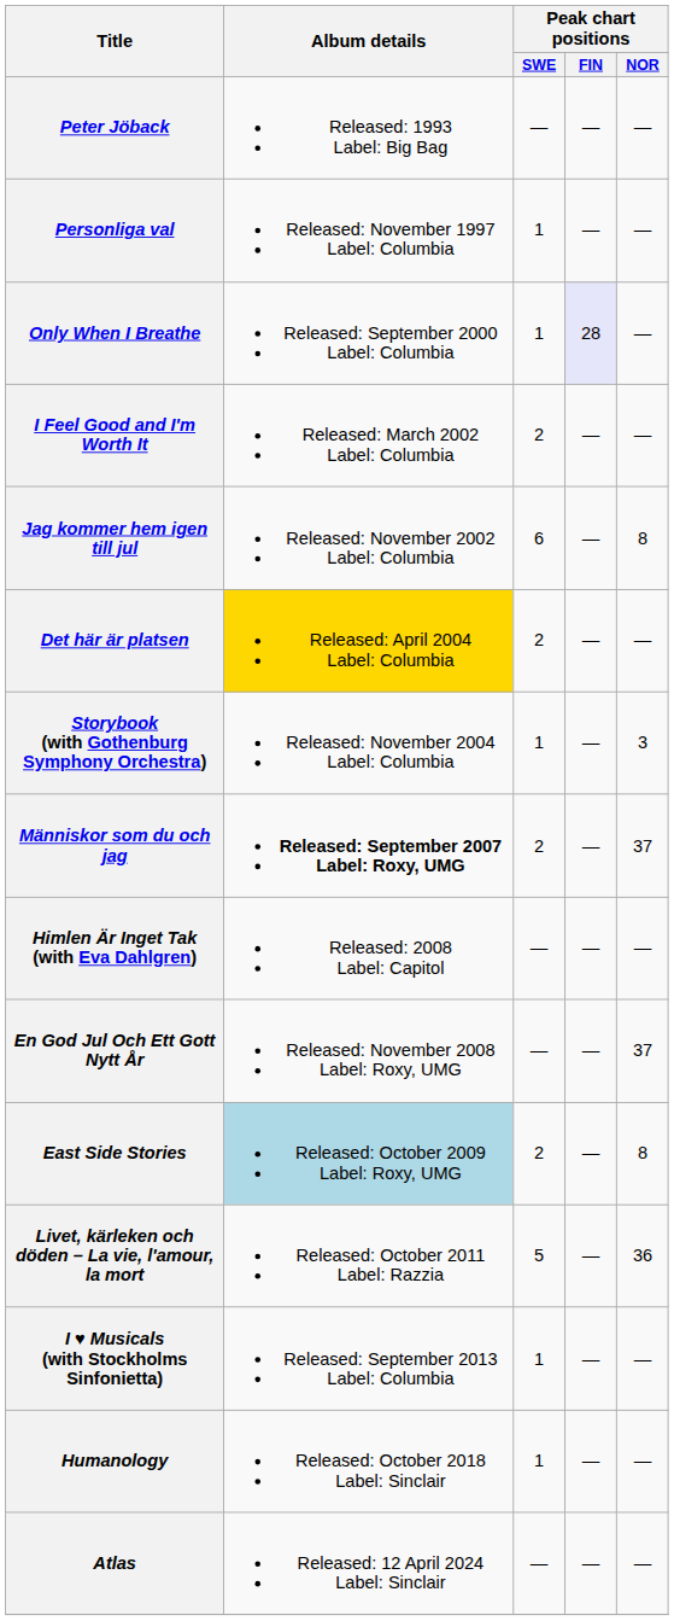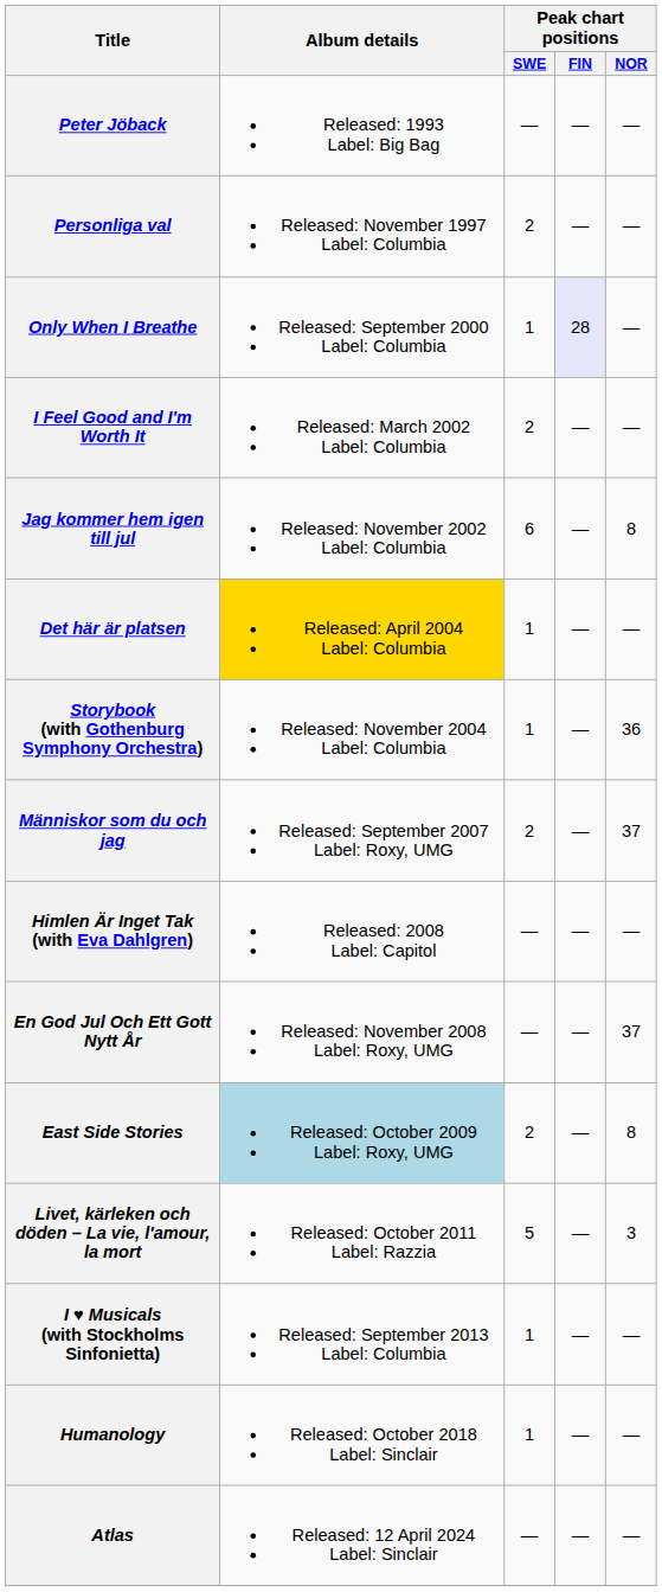Personliga val | Peak chart positions / SWE: 1 -> 2
Det här är platsen | Peak chart positions / SWE: 2 -> 1
Storybook (with Gothenburg Symphony Orchestra) | Peak chart positions / NOR: 3 -> 36
Människor som du och jag | Album details: bold -> normal
Livet, kärleken och döden – La vie, l'amour, la mort | Peak chart positions / NOR: 36 -> 3
